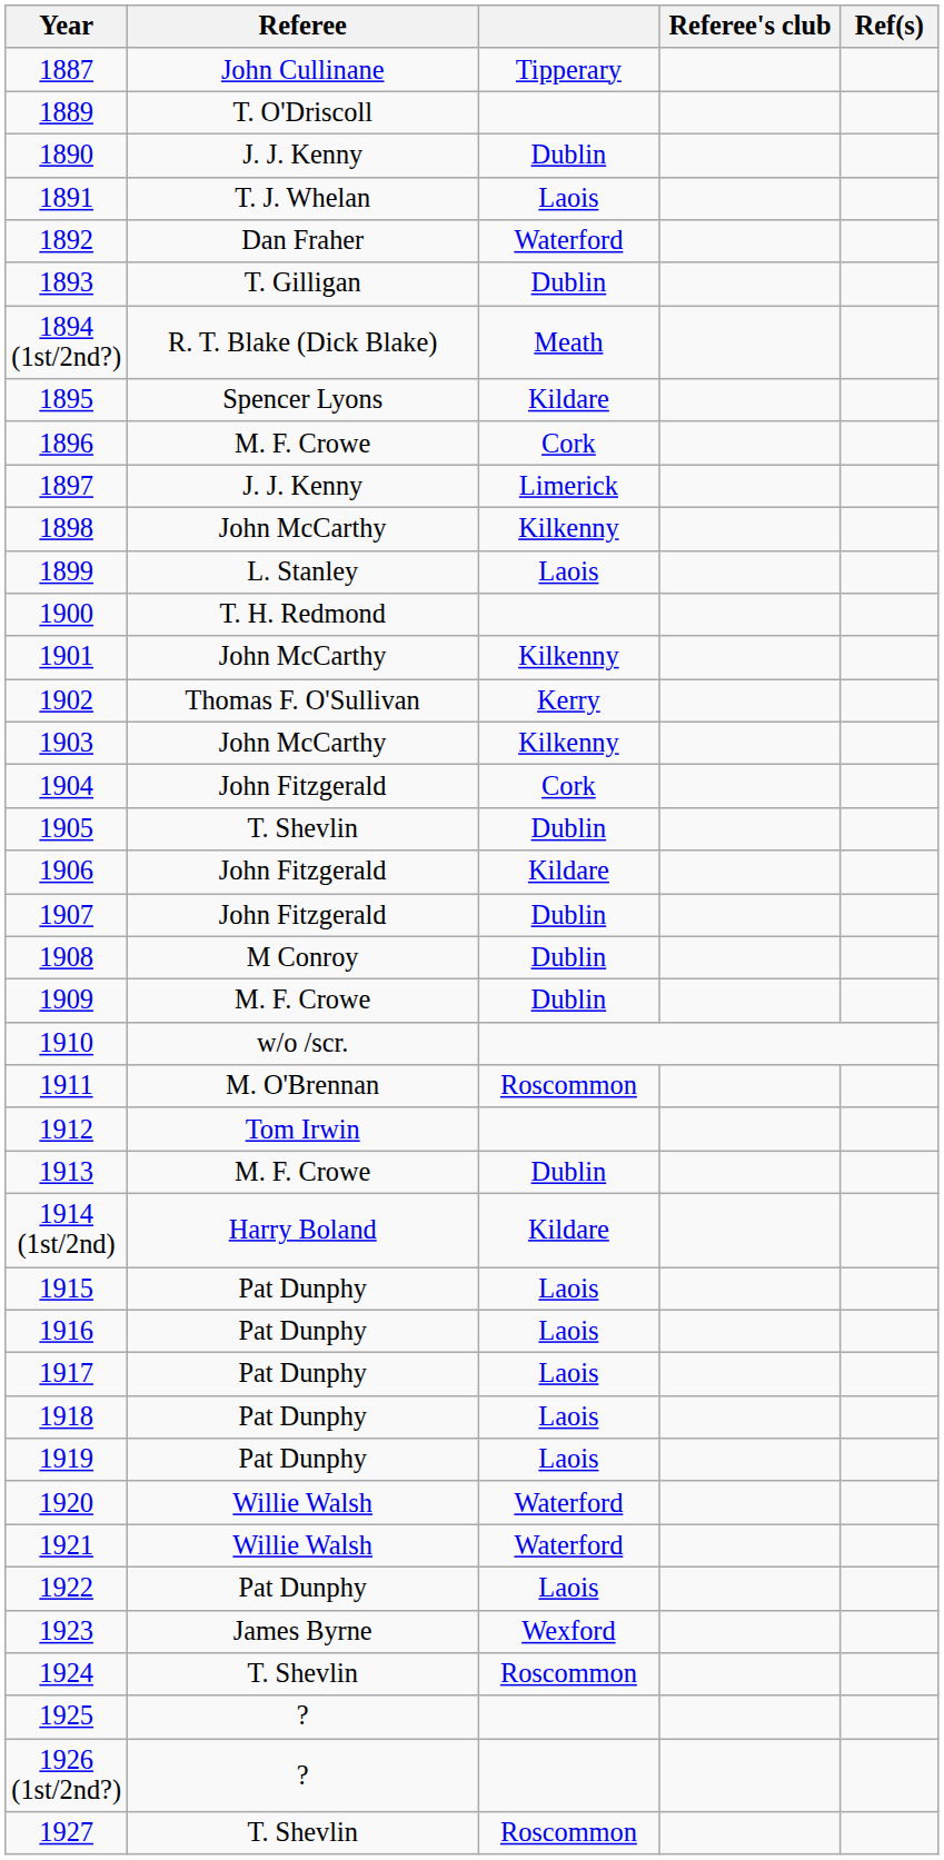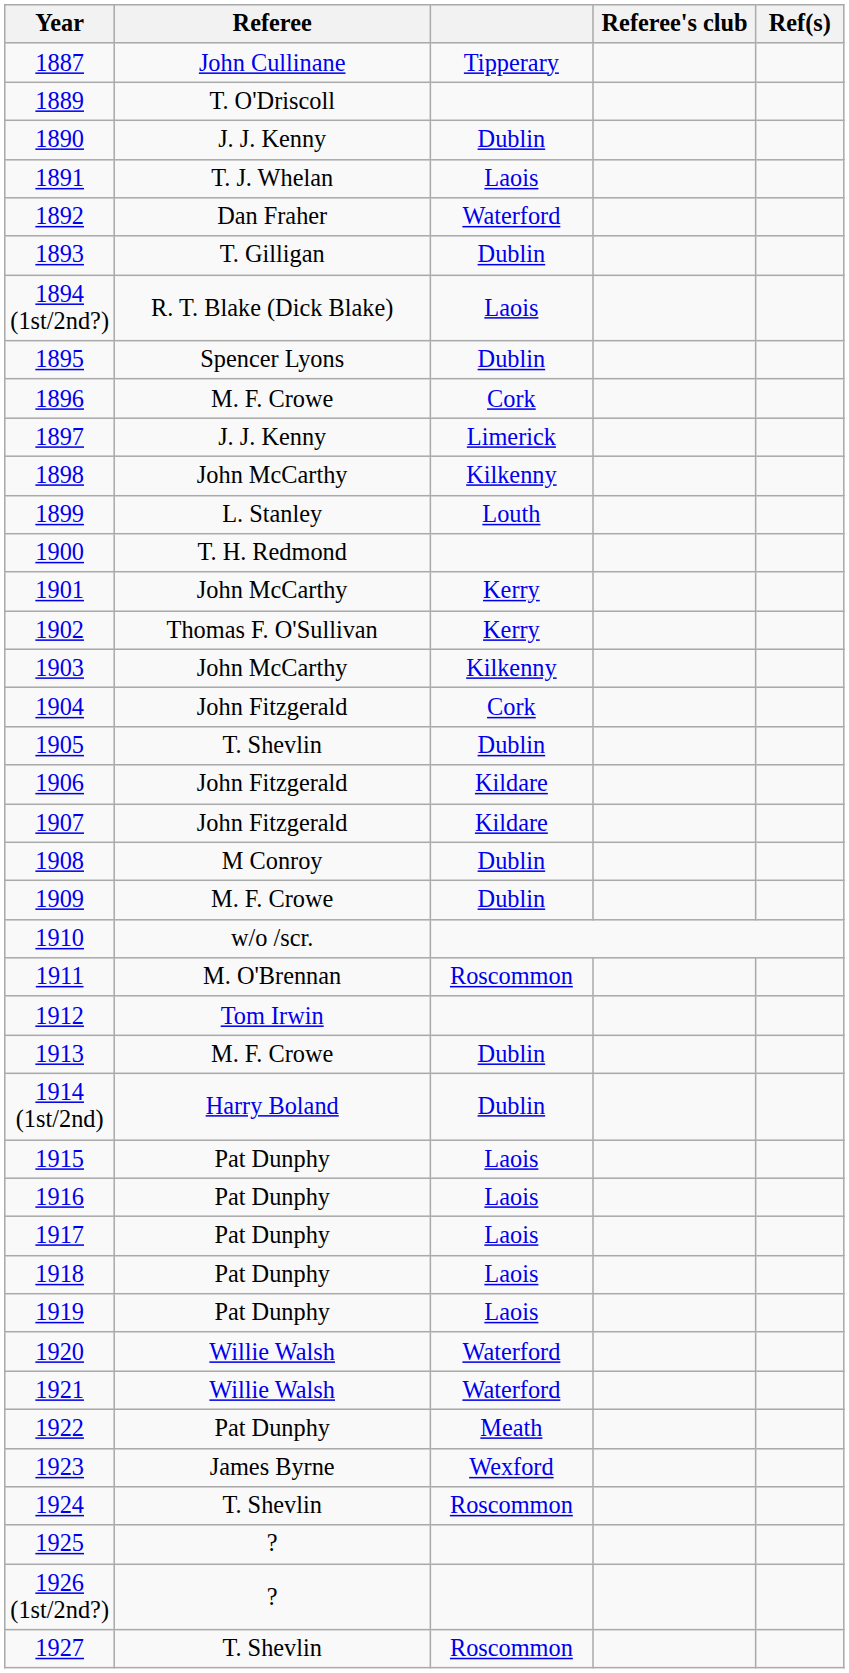1894 (1st/2nd?) | column 3: Meath -> Laois
1895 | column 3: Kildare -> Dublin
1899 | column 3: Laois -> Louth
1901 | column 3: Kilkenny -> Kerry
1907 | column 3: Dublin -> Kildare
1914 (1st/2nd) | column 3: Kildare -> Dublin
1922 | column 3: Laois -> Meath
